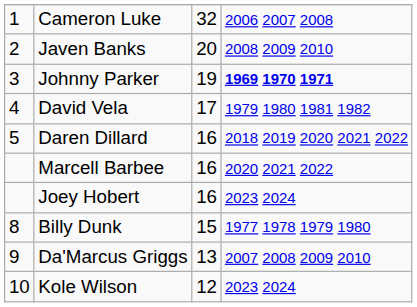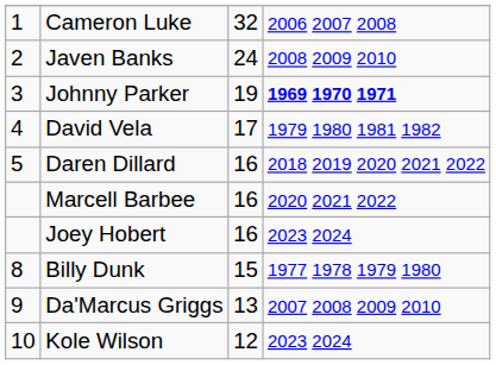Javen Banks | column 3: 20 -> 24
